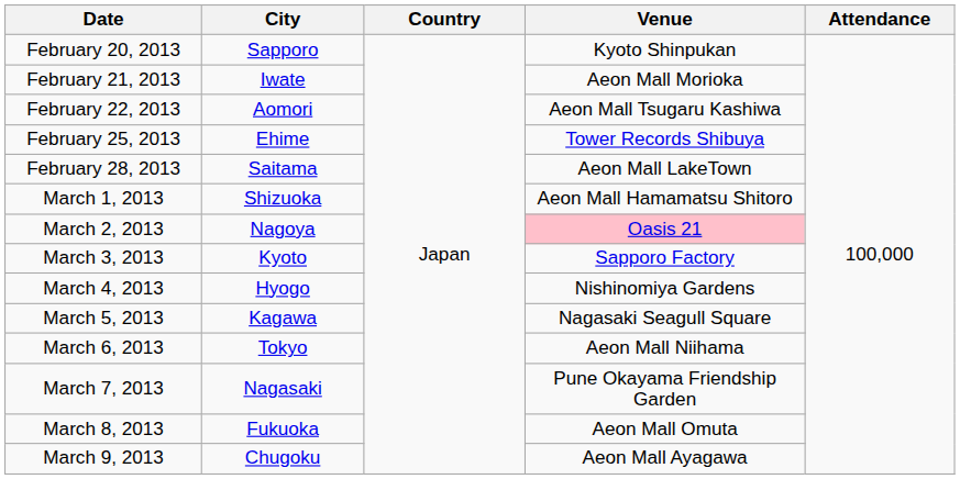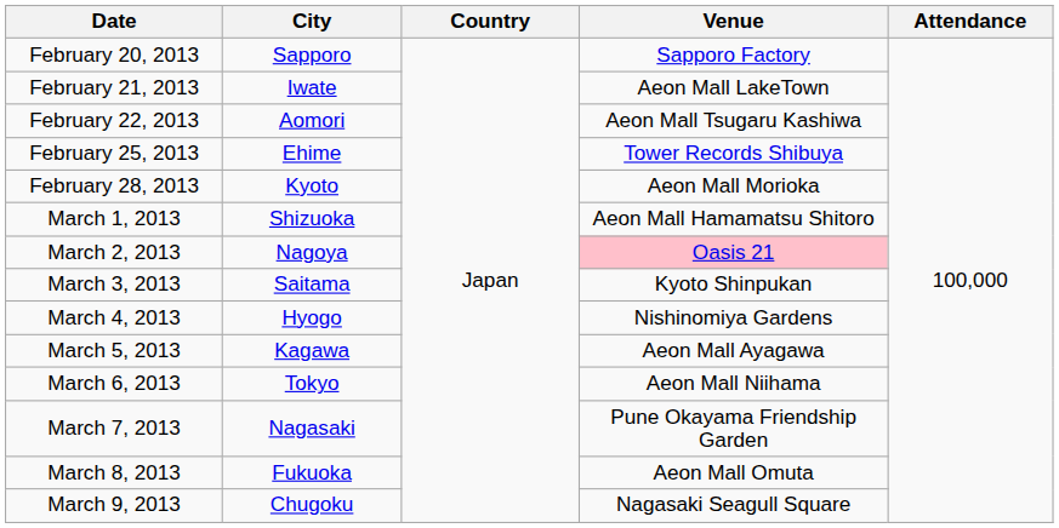February 20, 2013 | Venue: Kyoto Shinpukan -> Sapporo Factory
February 21, 2013 | Venue: Aeon Mall Morioka -> Aeon Mall LakeTown
February 28, 2013 | City: Saitama -> Kyoto
February 28, 2013 | Venue: Aeon Mall LakeTown -> Aeon Mall Morioka
March 3, 2013 | City: Kyoto -> Saitama
March 3, 2013 | Venue: Sapporo Factory -> Kyoto Shinpukan
March 5, 2013 | Venue: Nagasaki Seagull Square -> Aeon Mall Ayagawa
March 9, 2013 | Venue: Aeon Mall Ayagawa -> Nagasaki Seagull Square
